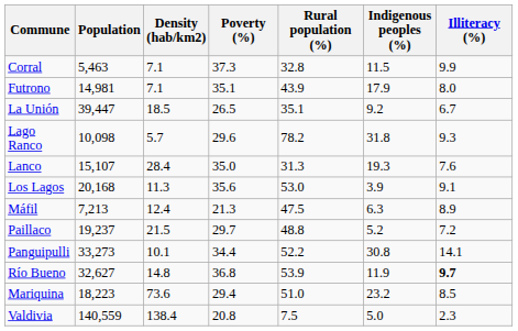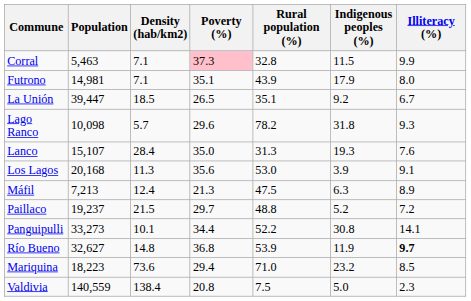Corral | Poverty (%): no background -> pink background
Mariquina | Rural population (%): 51.0 -> 71.0
